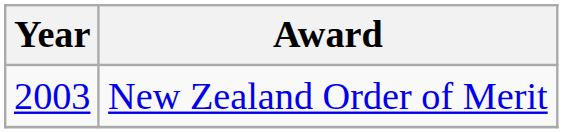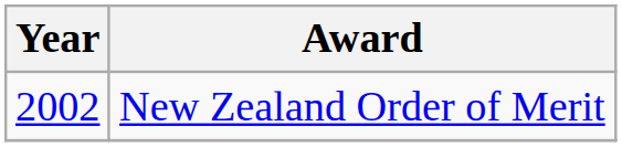New Zealand Order of Merit | Year: 2003 -> 2002
